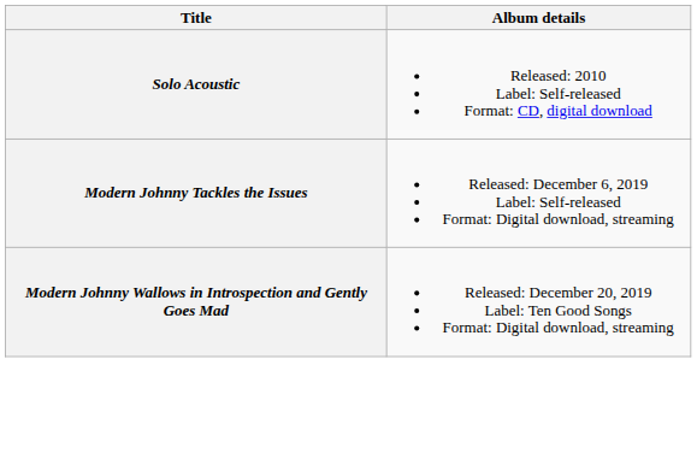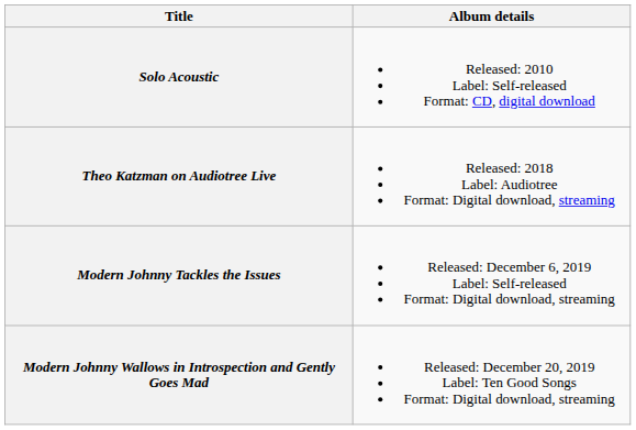+ row: Theo Katzman on Audiotree Live | Released: 2018 Label: Audiotree Format: Digital download, streaming
